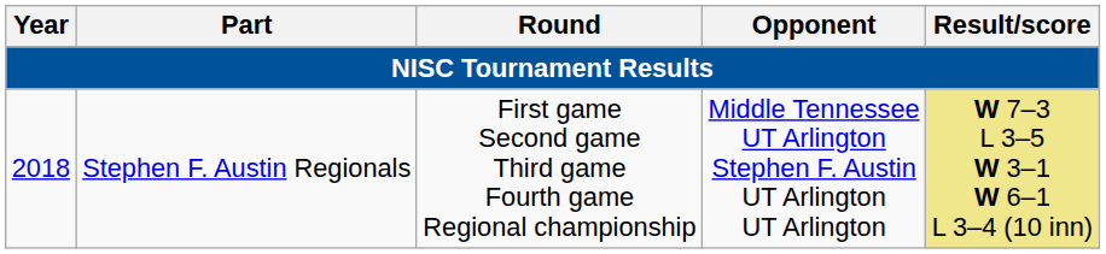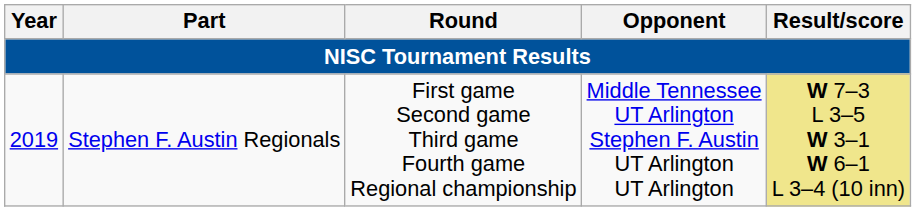Stephen F. Austin Regionals | Year: 2018 -> 2019
